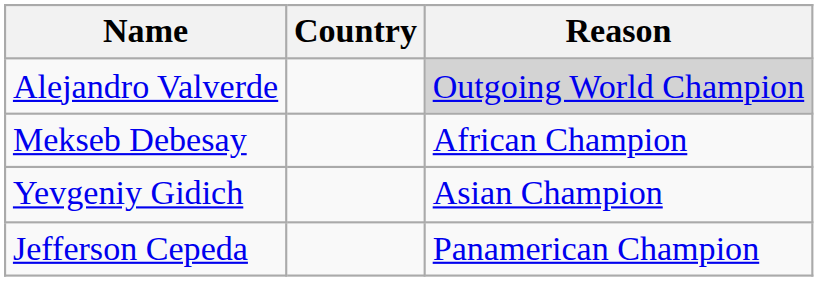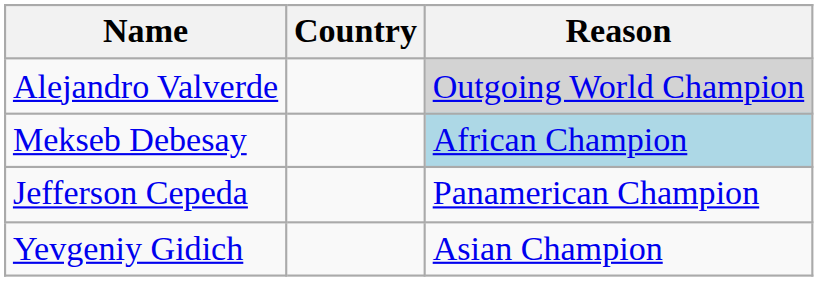Mekseb Debesay | Reason: no background -> lightblue background
rows swapped: Yevgeniy Gidich <-> Jefferson Cepeda
